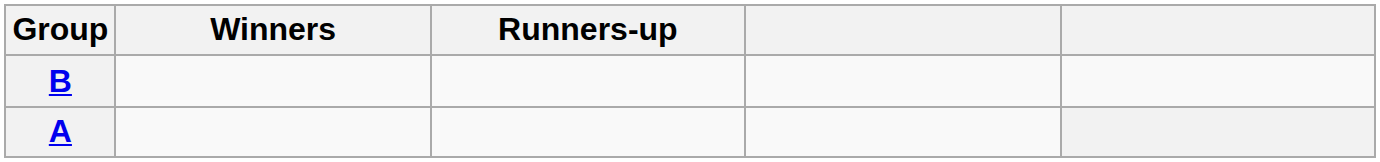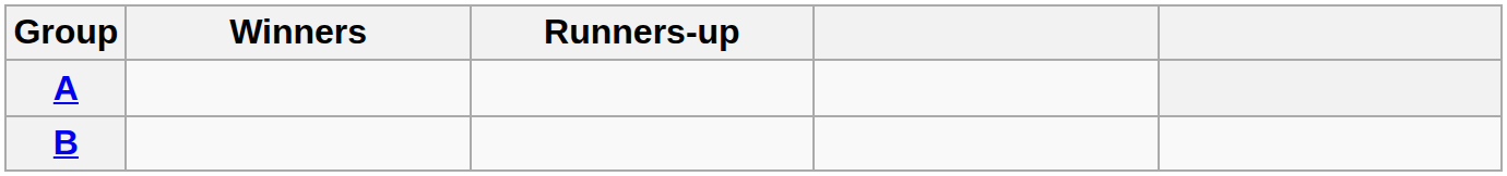rows swapped: A <-> B
